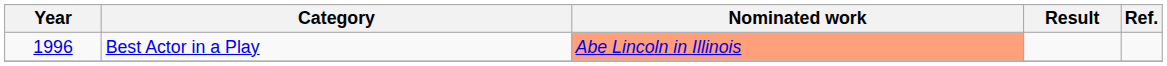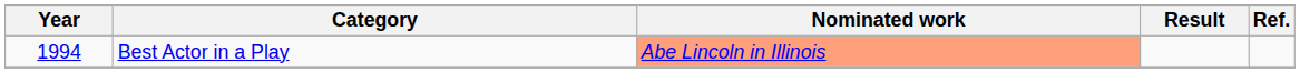Best Actor in a Play | Year: 1996 -> 1994
